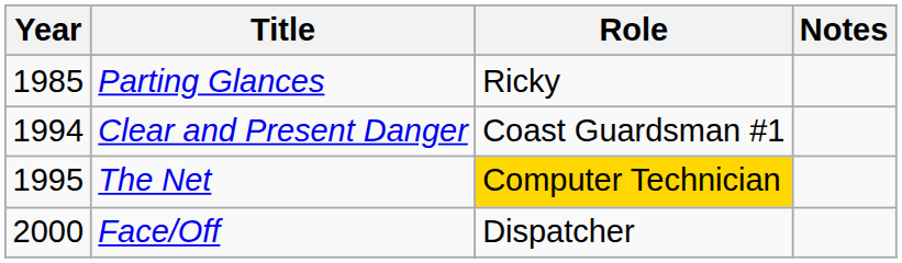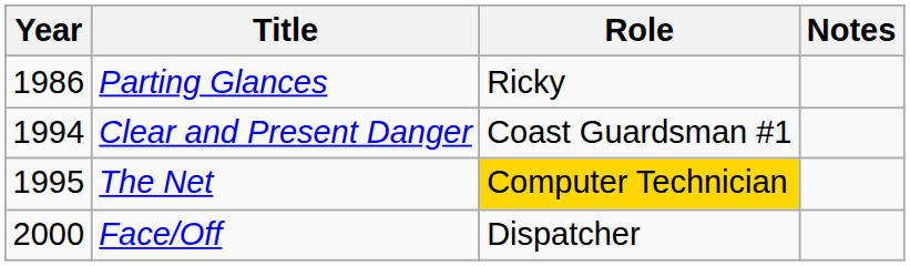Parting Glances | Year: 1985 -> 1986
